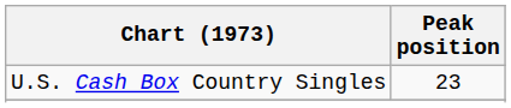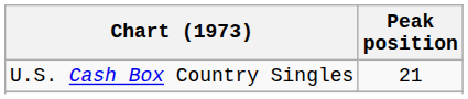U.S. Cash Box Country Singles | Peak position: 23 -> 21
